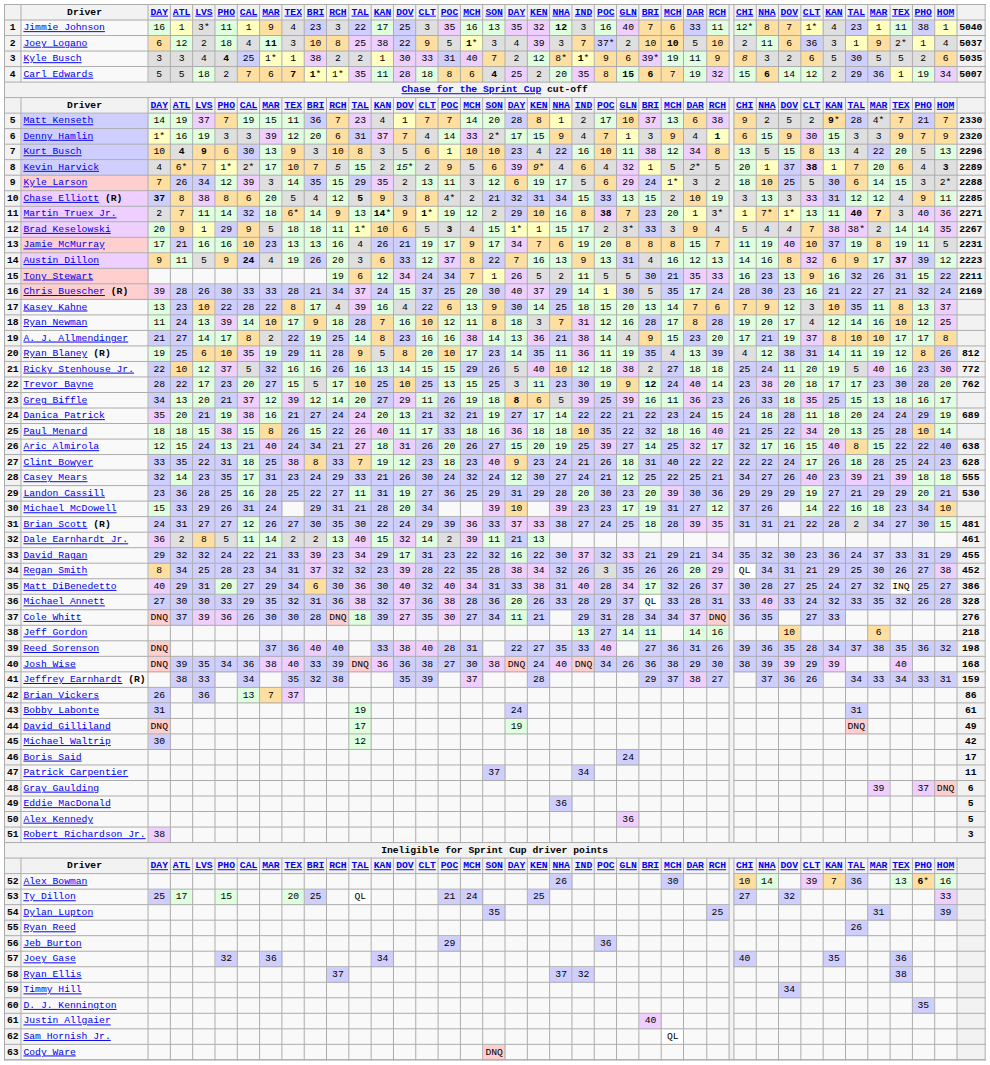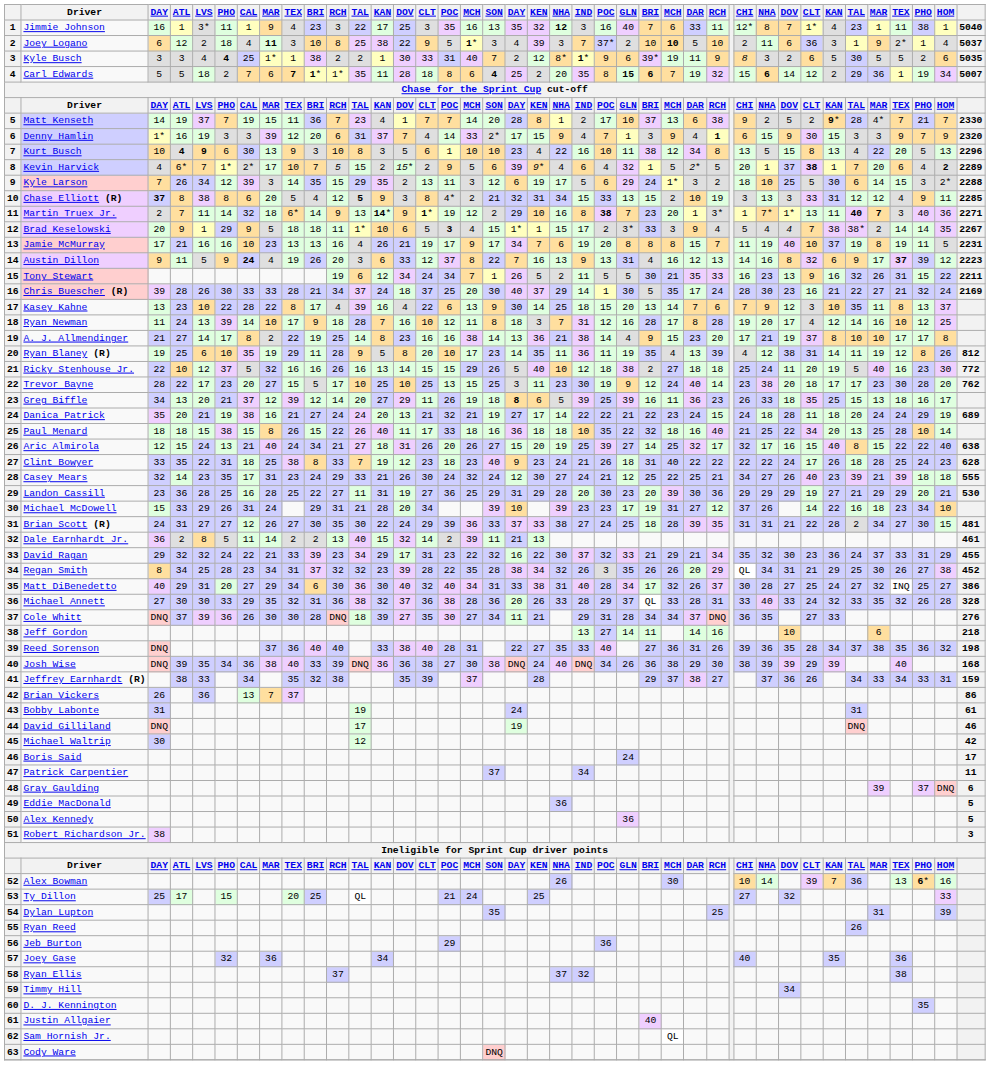Kevin Harvick | HOM: 3 -> 2
Chris Buescher (R) | column 14: 15 -> 18
Trevor Bayne | column 25: bold -> normal
David Gilliland | column 40: 49 -> 46
